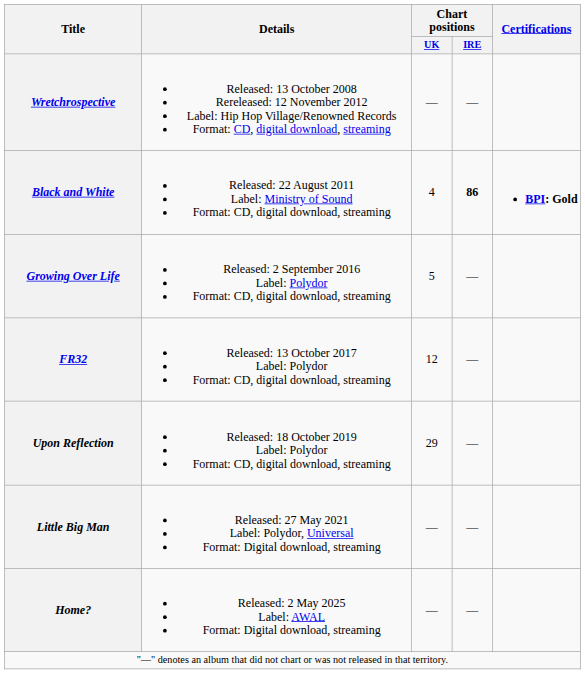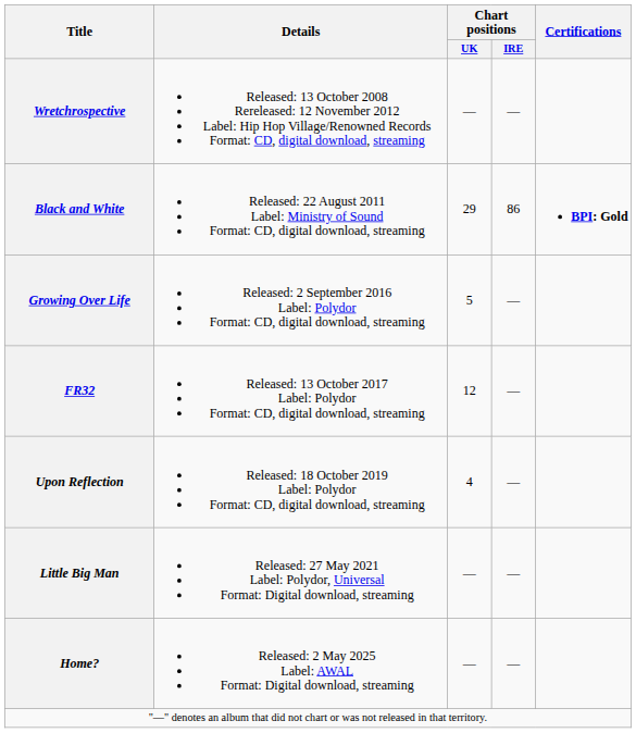Black and White | Chart positions / UK: 4 -> 29
Black and White | Chart positions / IRE: bold -> normal
Upon Reflection | Chart positions / UK: 29 -> 4
